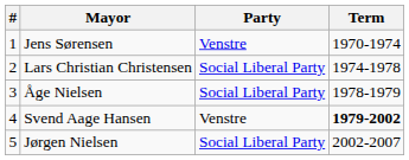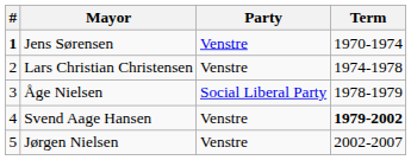Jens Sørensen | #: normal -> bold
Lars Christian Christensen | Party: Social Liberal Party -> Venstre
Jørgen Nielsen | Party: Social Liberal Party -> Venstre
